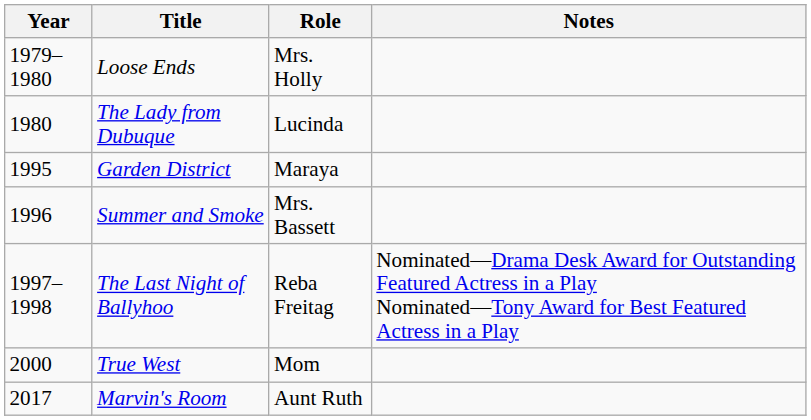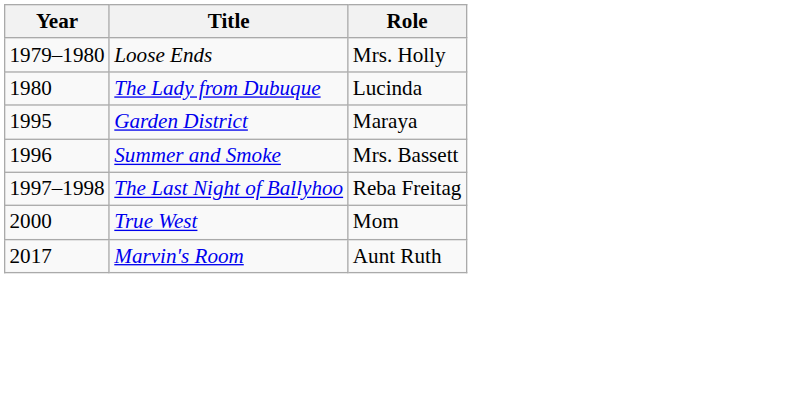- column: Notes | Nominated—Drama Desk Award for Outstanding Featured Actress in a Play Nominated—Tony Award for Best Featured Actress in a Play
